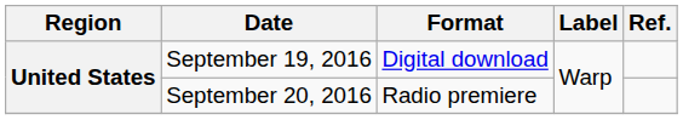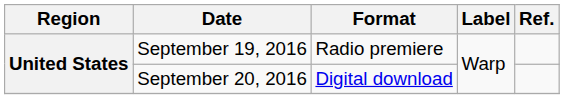September 19, 2016 | Format: Digital download -> Radio premiere
September 20, 2016 | Format: Radio premiere -> Digital download
